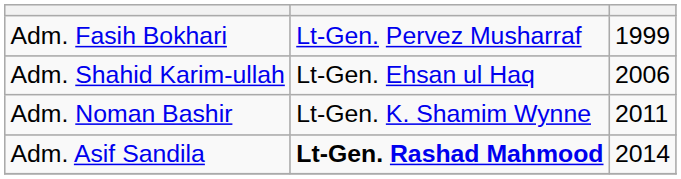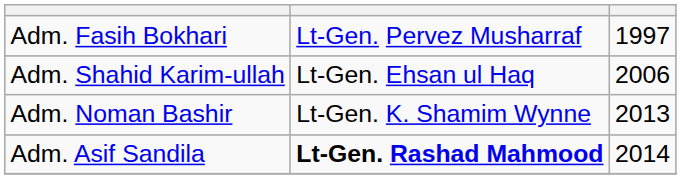Adm. Fasih Bokhari | column 3: 1999 -> 1997
Adm. Noman Bashir | column 3: 2011 -> 2013
